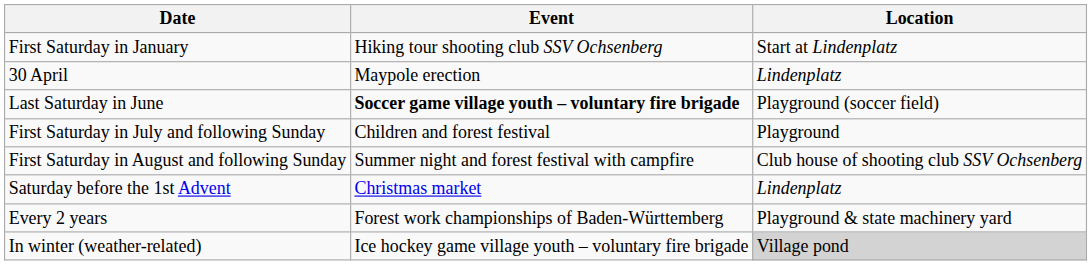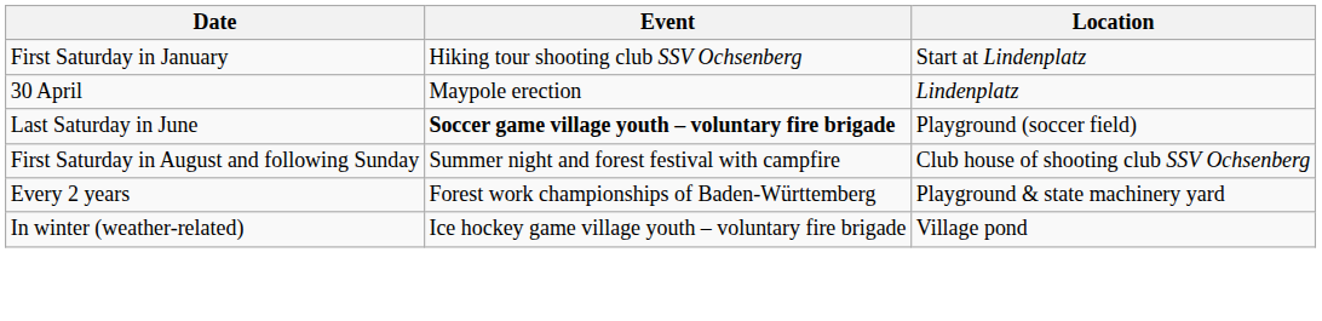- row: First Saturday in July and following Sunday | Children and forest festival | Playground
- row: Saturday before the 1st Advent | Christmas market | Lindenplatz
In winter (weather-related) | Location: lightgrey background -> no background
